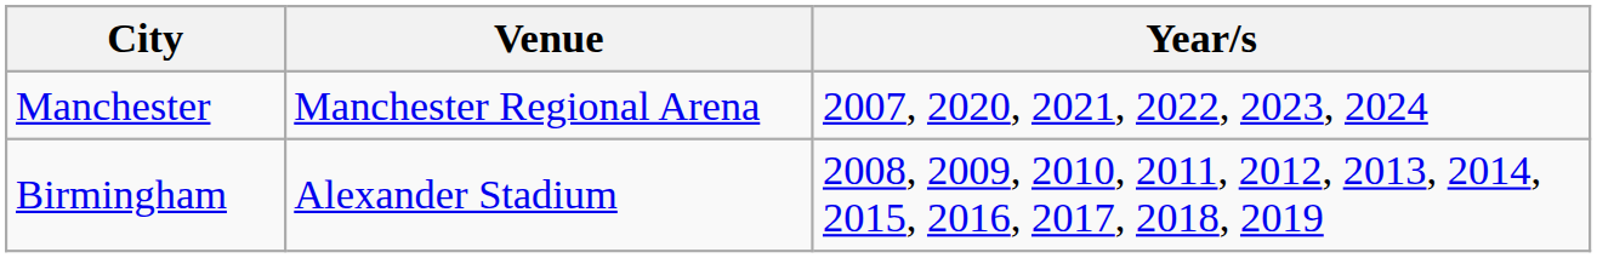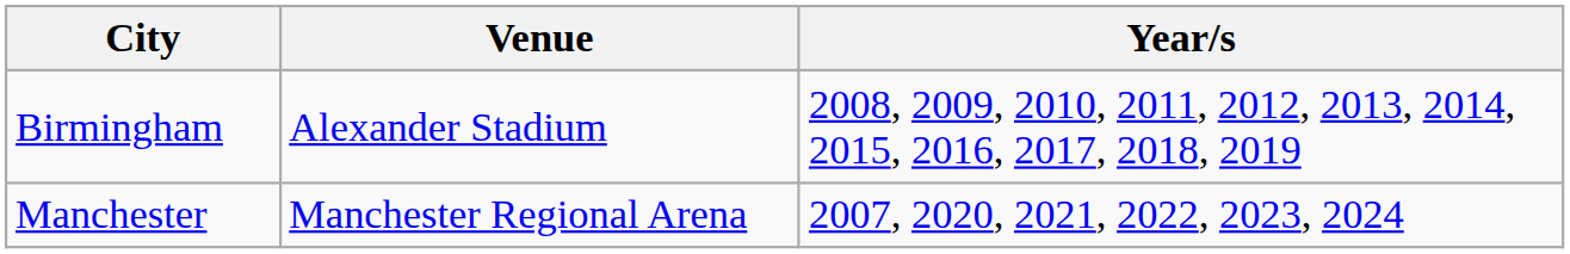rows swapped: Manchester <-> Birmingham
